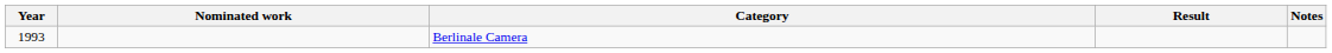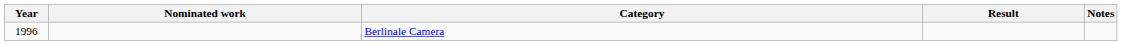Berlinale Camera | Year: 1993 -> 1996
